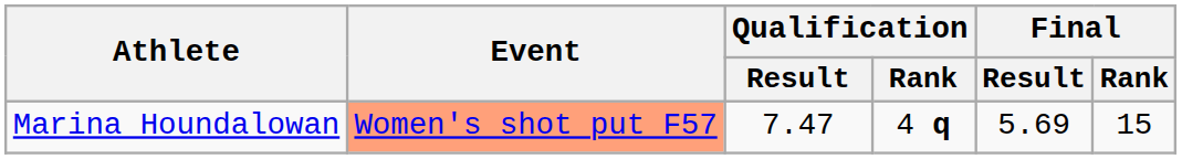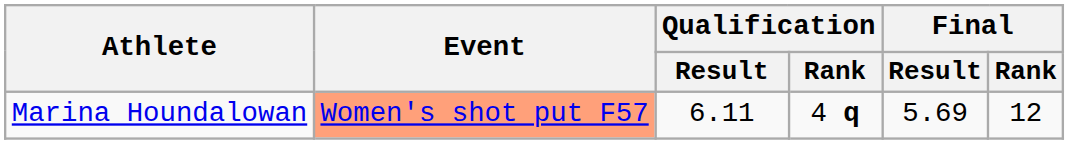Marina Houndalowan | Qualification / Result: 7.47 -> 6.11
Marina Houndalowan | Final / Rank: 15 -> 12
